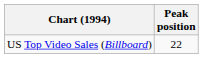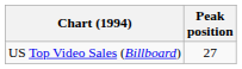US Top Video Sales (Billboard) | Peak position: 22 -> 27
